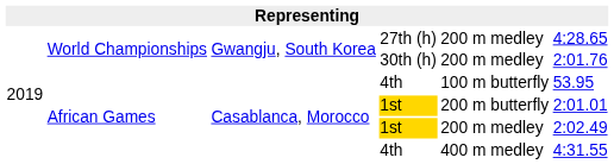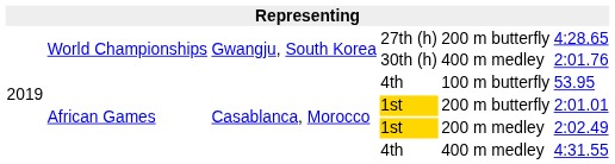27th (h) | column 5: 200 m medley -> 200 m butterfly
30th (h) | column 5: 200 m medley -> 400 m medley
